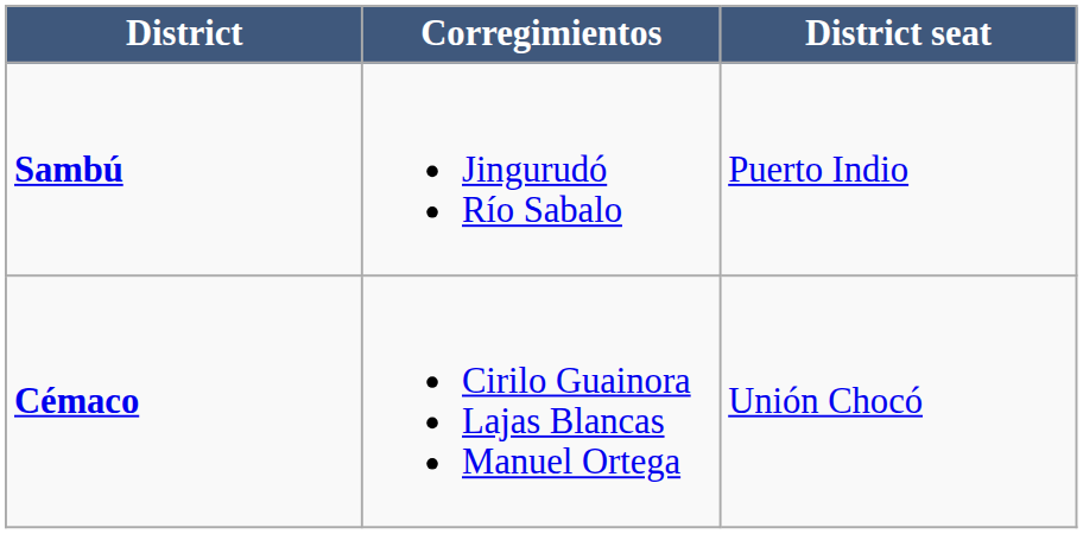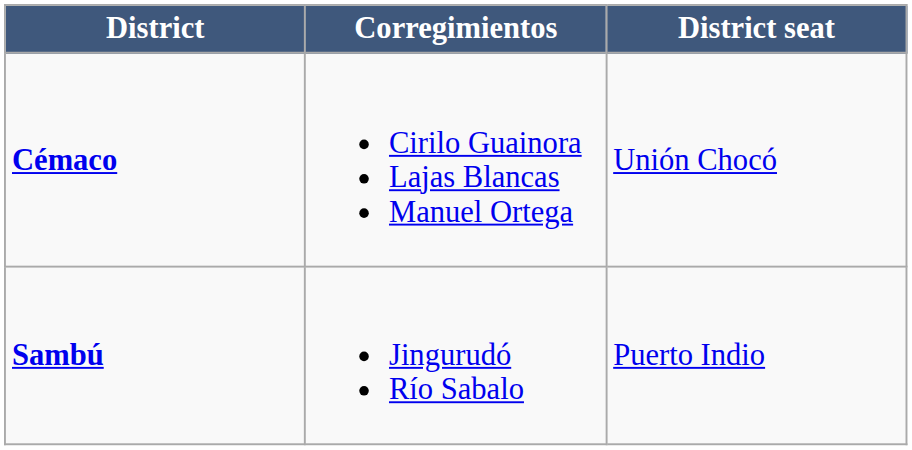rows swapped: Cémaco <-> Sambú
